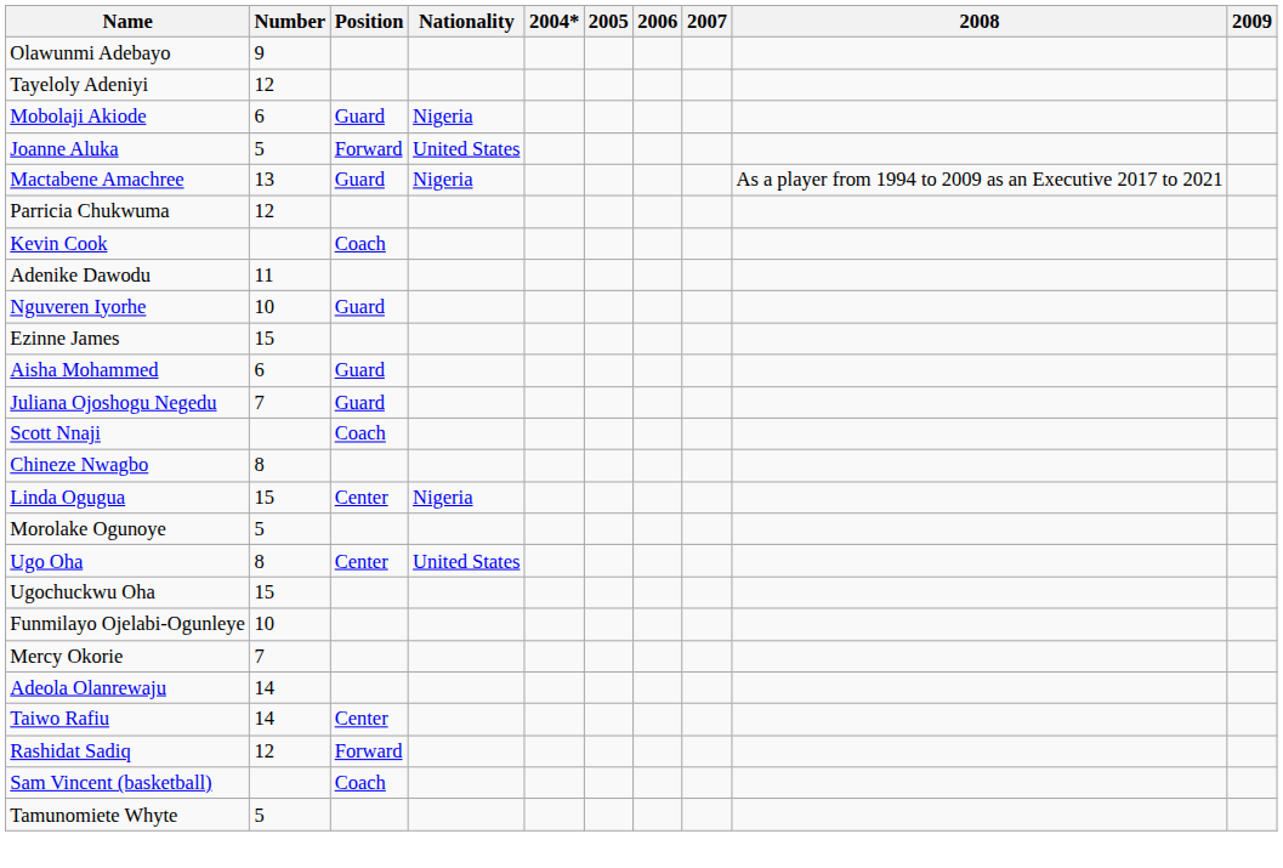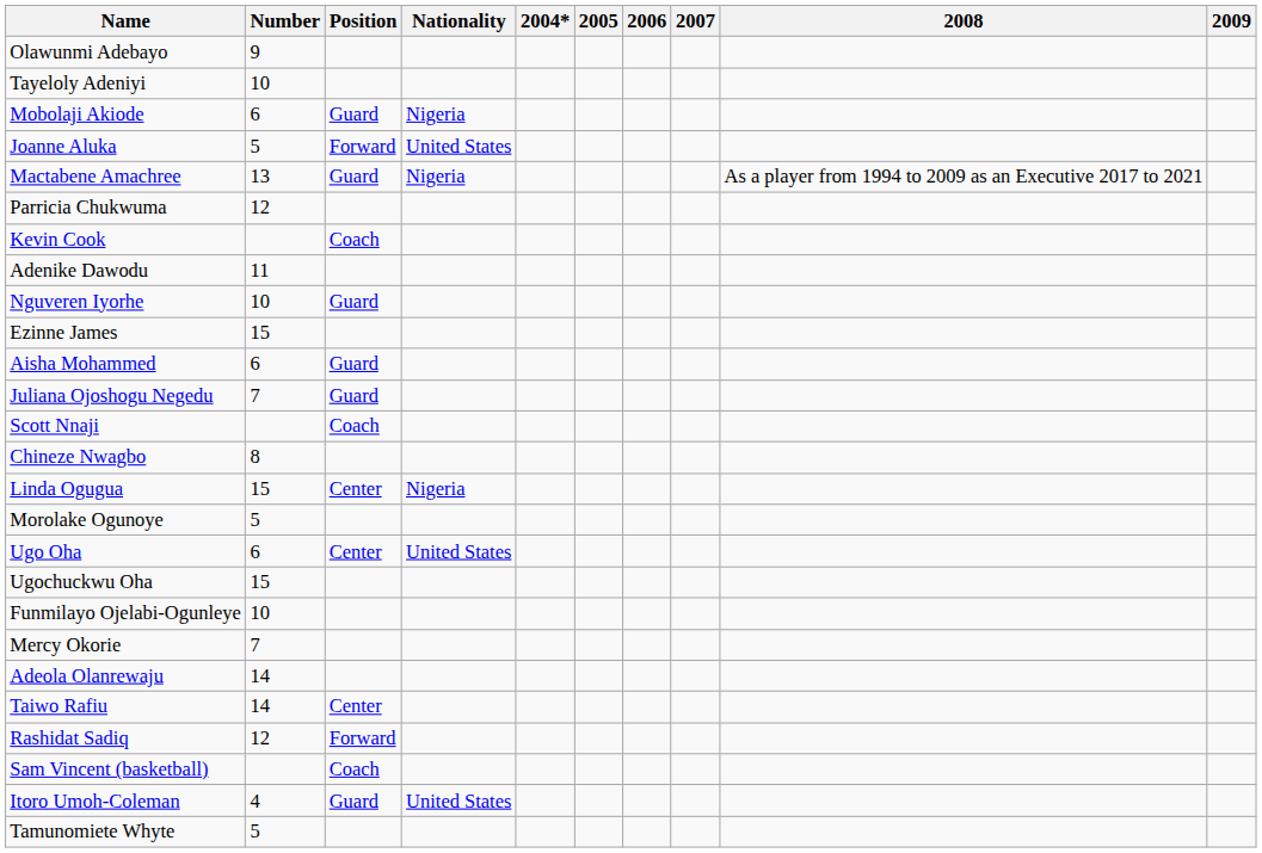Tayeloly Adeniyi | Number: 12 -> 10
Ugo Oha | Number: 8 -> 6
+ row: Itoro Umoh-Coleman | 4 | Guard | United States
